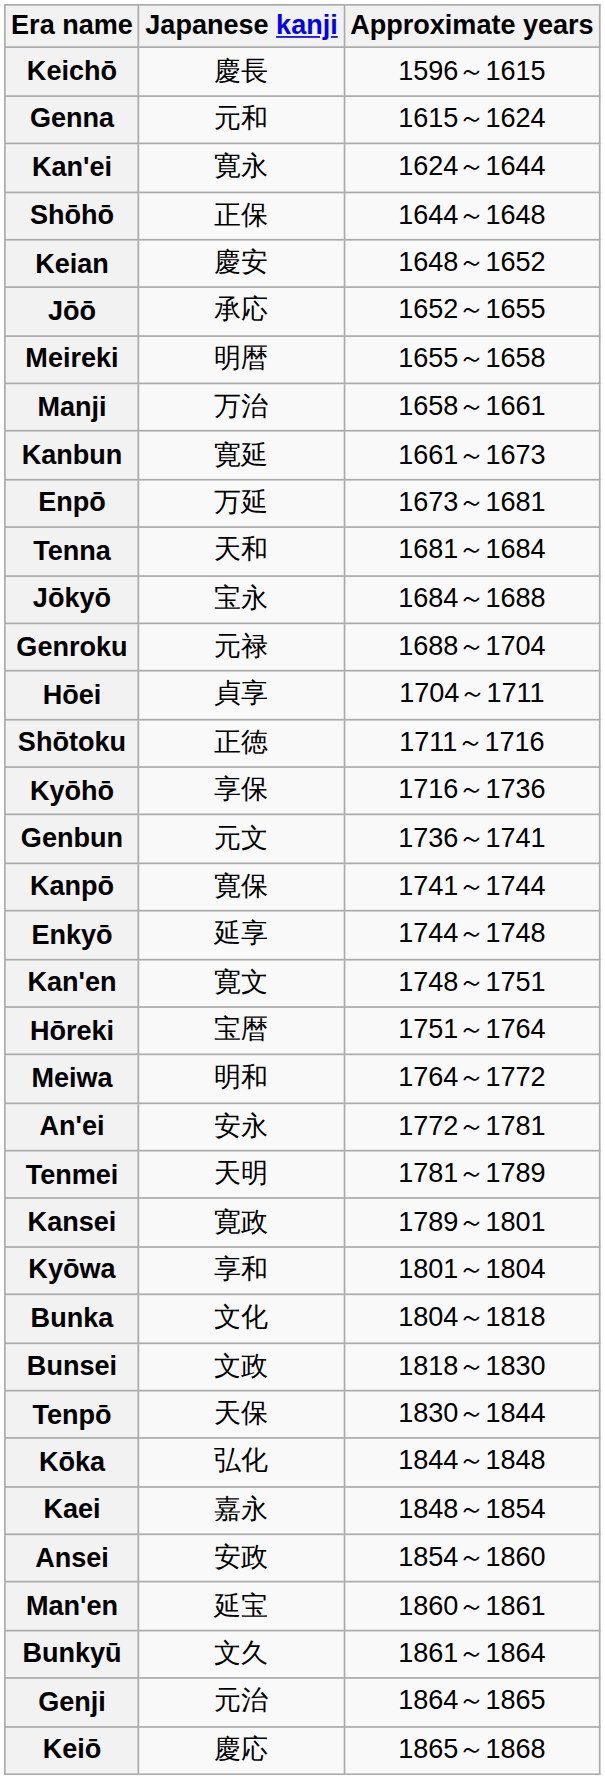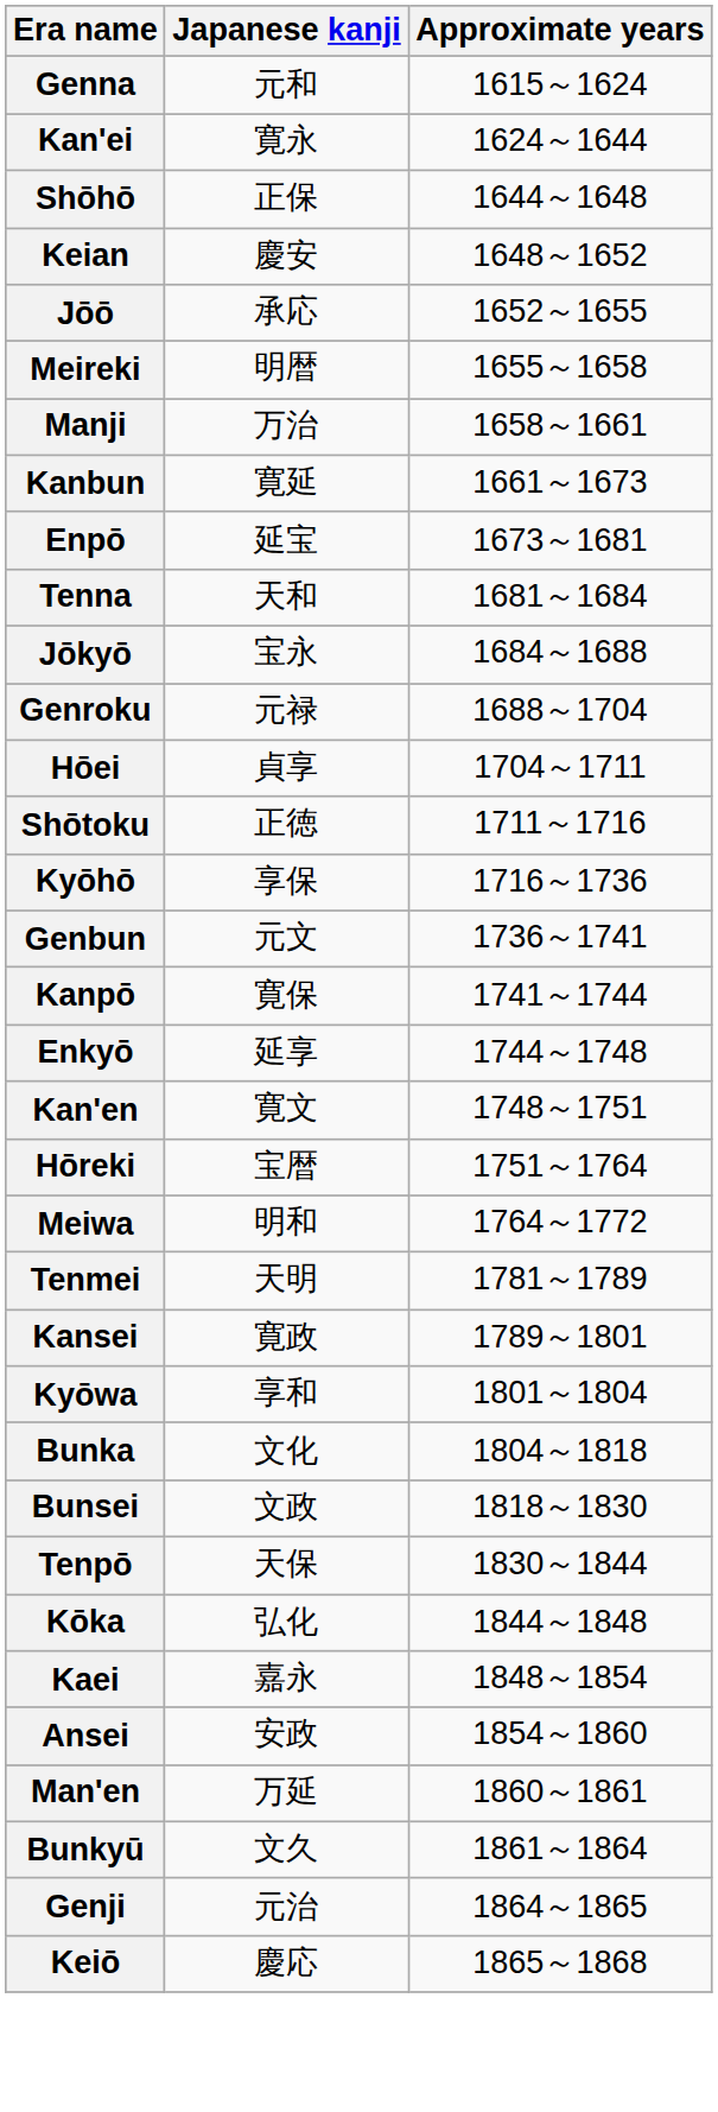- row: Keichō | 慶長 | 1596～1615
Enpō | Japanese kanji: 万延 -> 延宝
- row: An'ei | 安永 | 1772～1781
Man'en | Japanese kanji: 延宝 -> 万延
